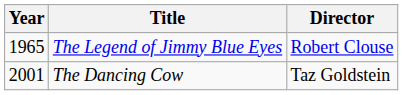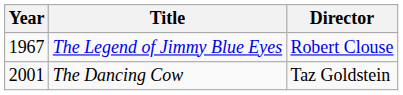The Legend of Jimmy Blue Eyes | Year: 1965 -> 1967
